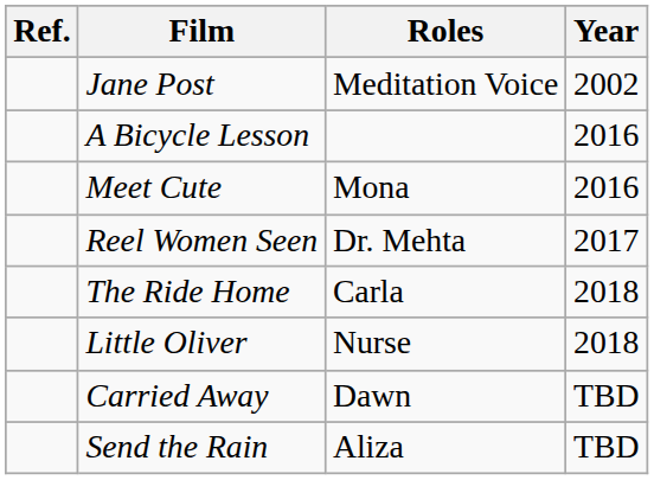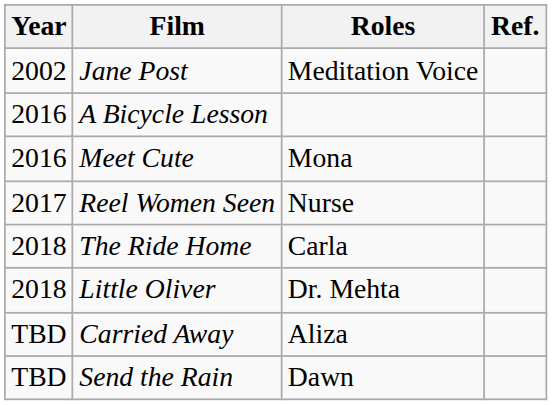columns swapped: Year <-> Ref.
Reel Women Seen | Roles: Dr. Mehta -> Nurse
Little Oliver | Roles: Nurse -> Dr. Mehta
Carried Away | Roles: Dawn -> Aliza
Send the Rain | Roles: Aliza -> Dawn
